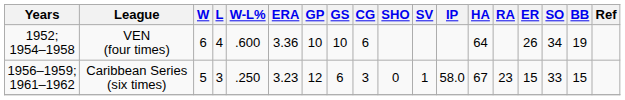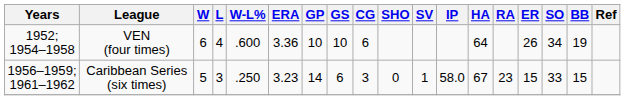Caribbean Series (six times) | GP: 12 -> 14
